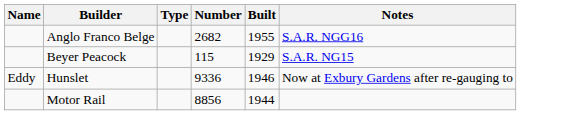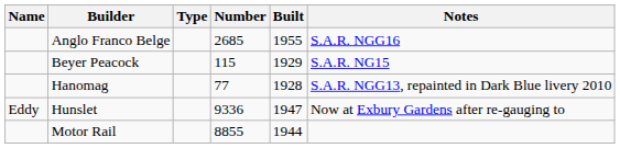Anglo Franco Belge | Number: 2682 -> 2685
+ row: Hanomag | 77 | 1928 | S.A.R. NGG13, repainted in Dark Blue livery 2010
Hunslet | Built: 1946 -> 1947
Motor Rail | Number: 8856 -> 8855
